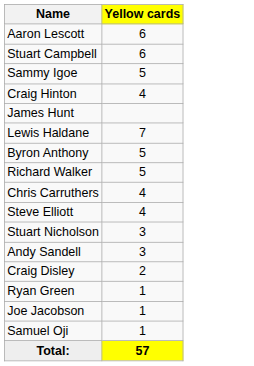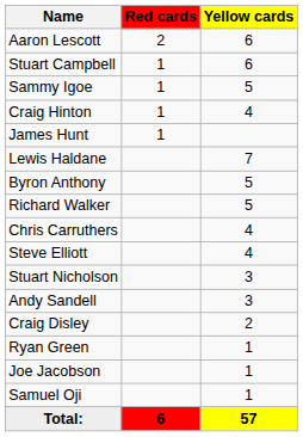+ column: Red cards | 2 | 1 | 1 | 1 | 1 | 6
